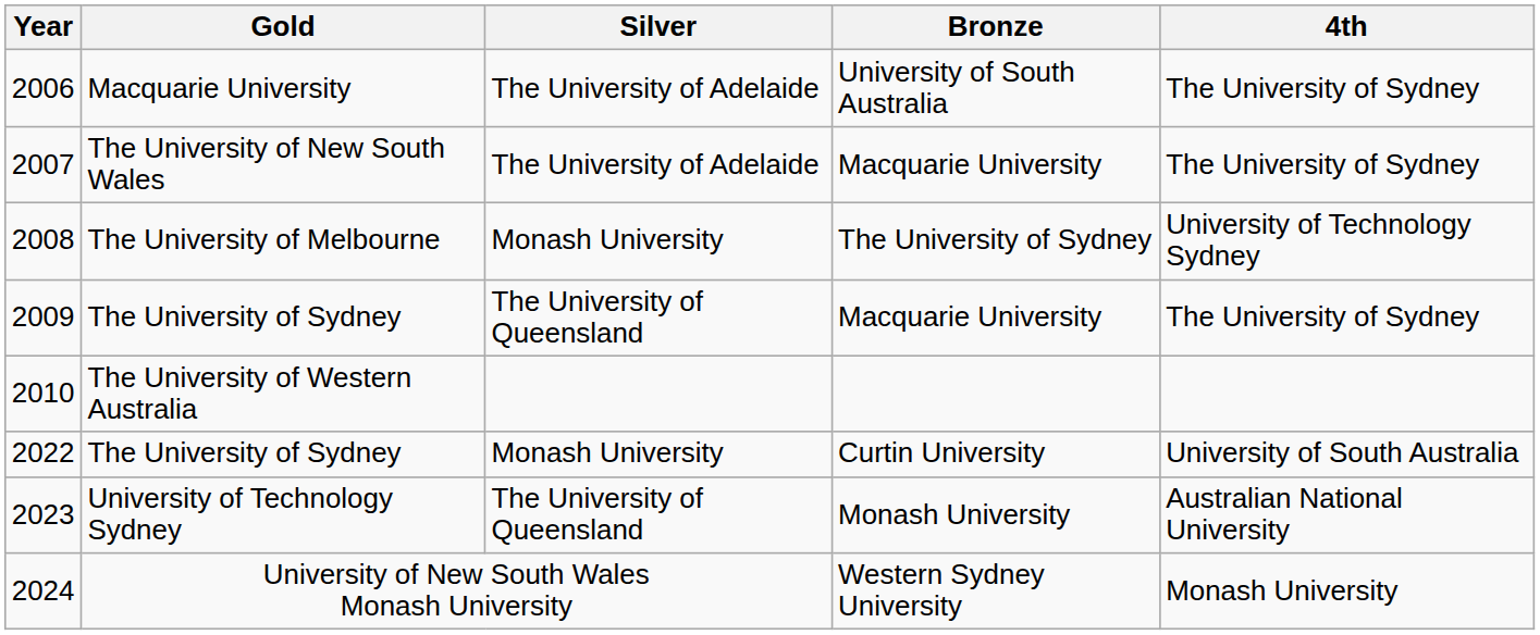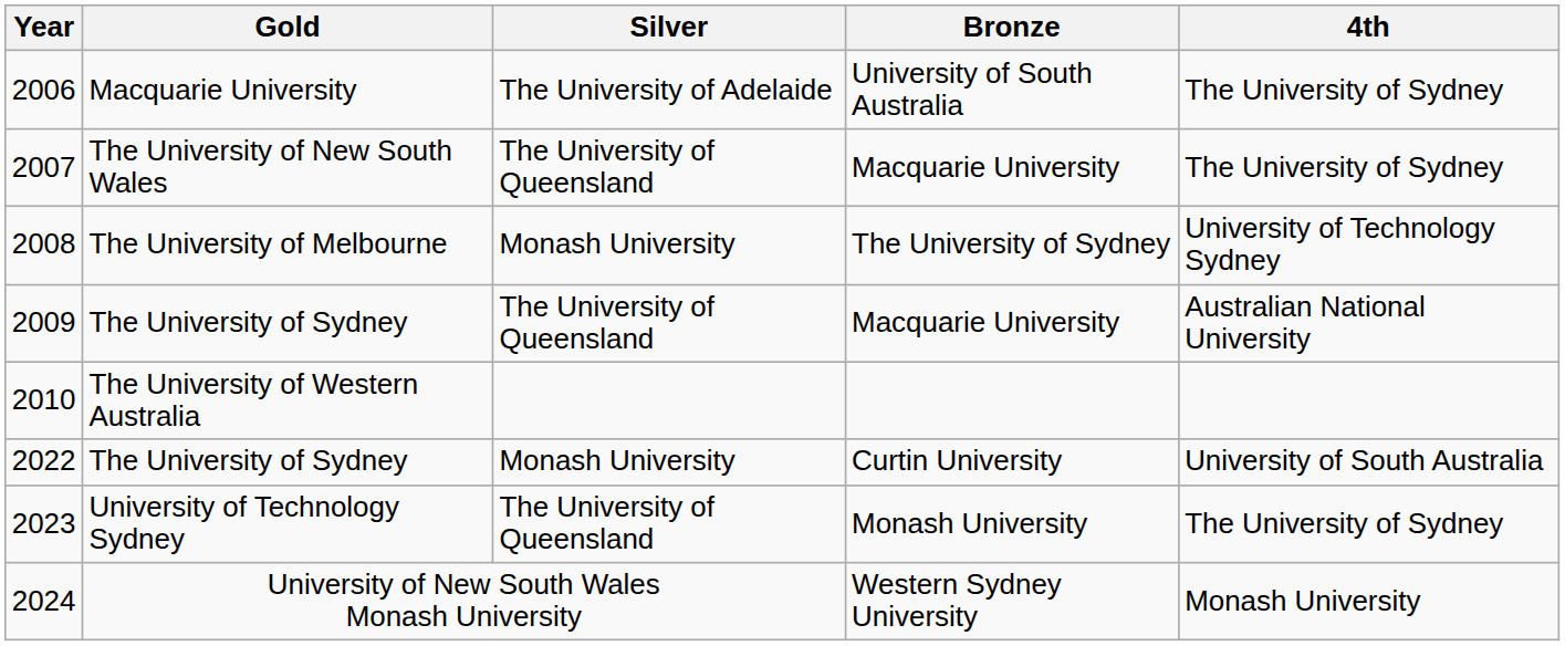2007 | Silver: The University of Adelaide -> The University of Queensland
2009 | 4th: The University of Sydney -> Australian National University
2023 | 4th: Australian National University -> The University of Sydney
